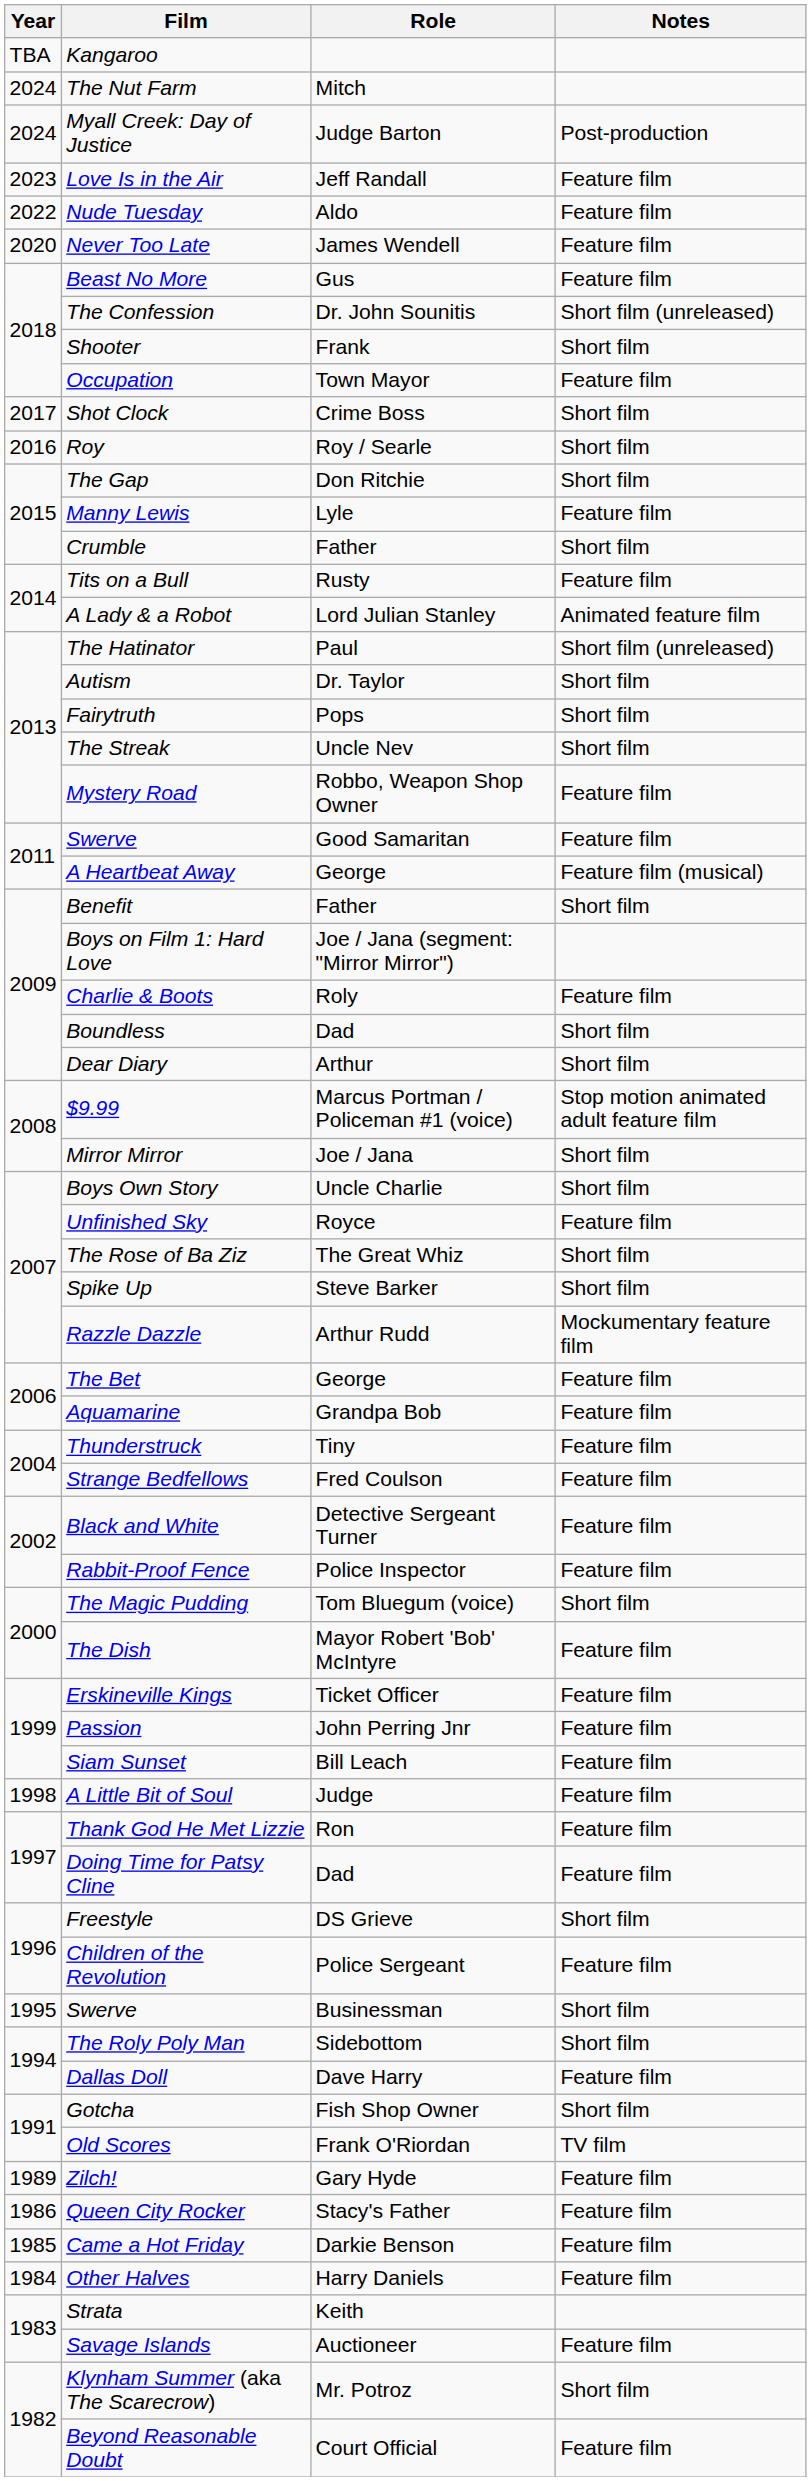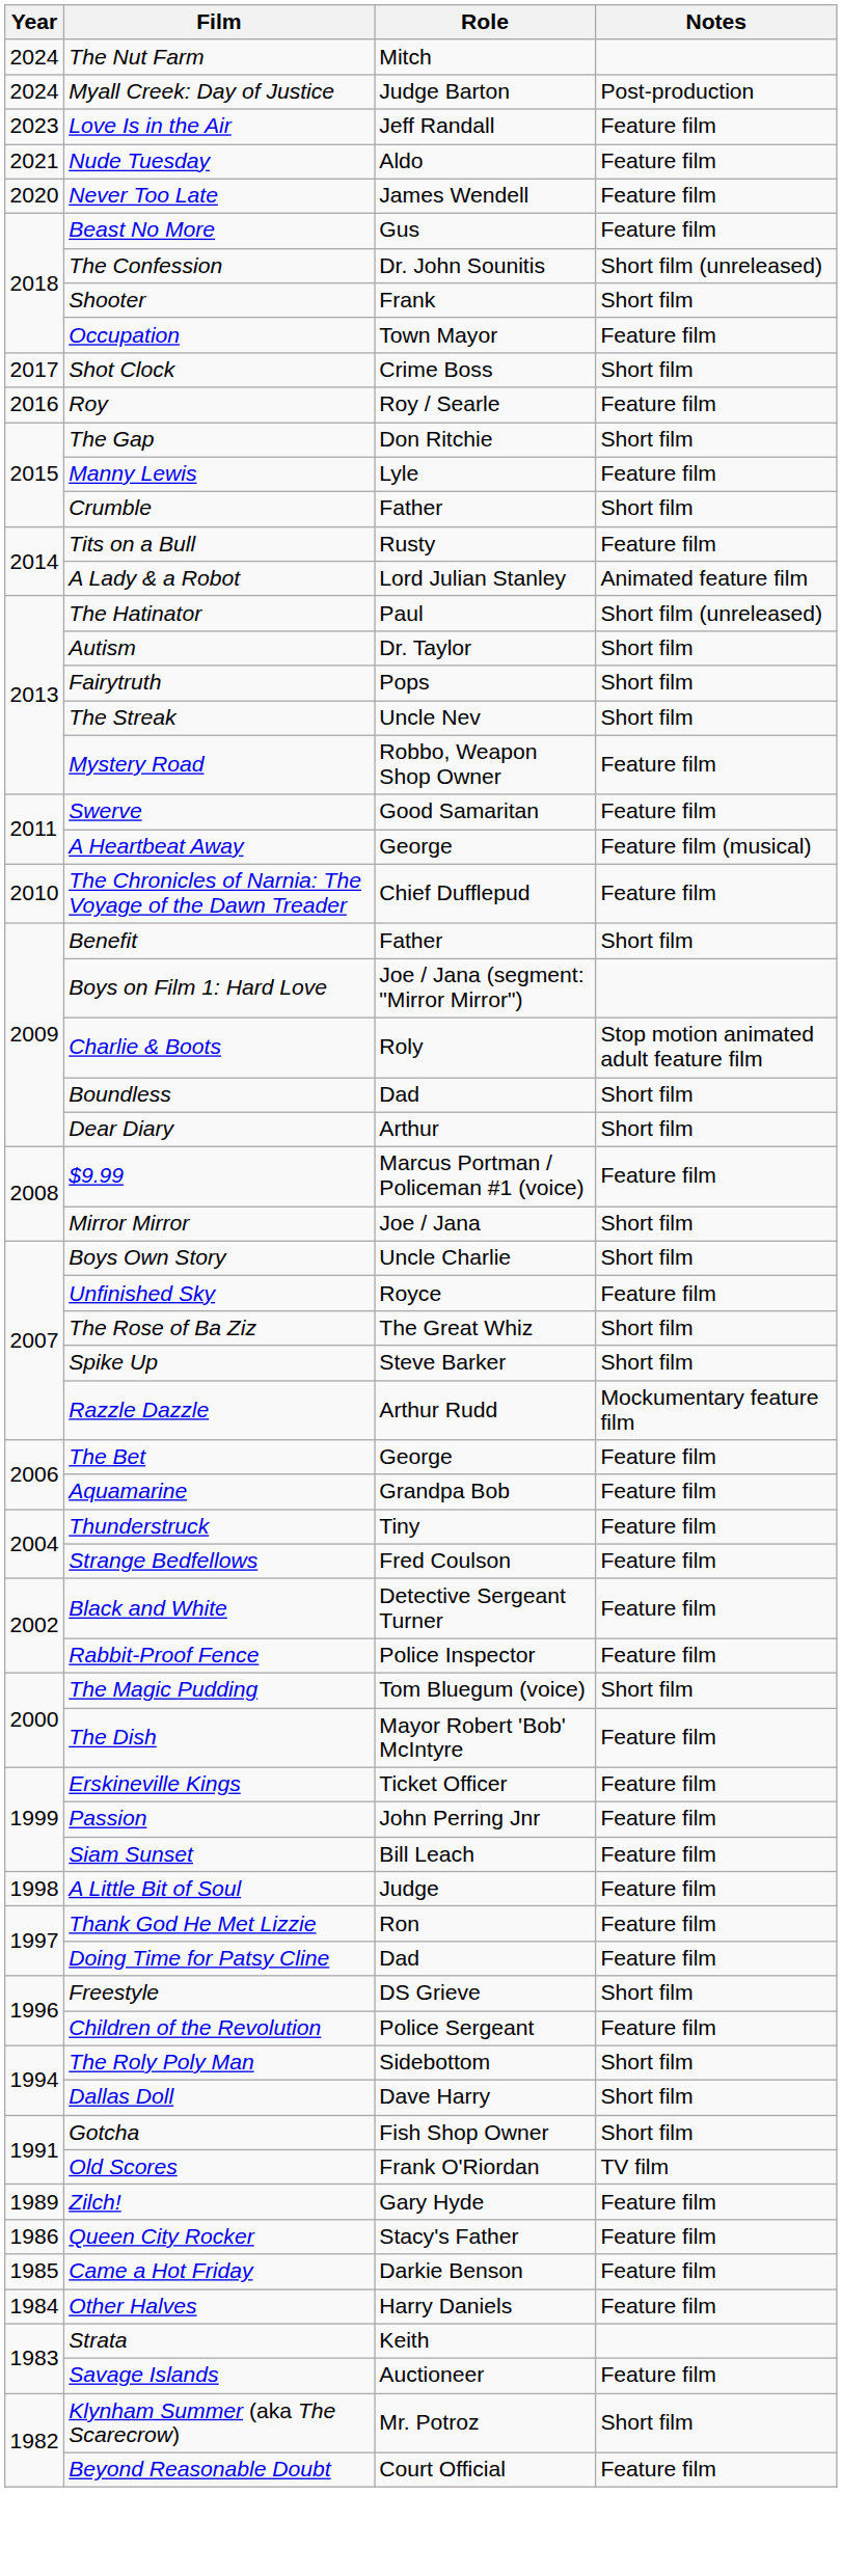- row: TBA | Kangaroo
Nude Tuesday | Year: 2022 -> 2021
Roy | Notes: Short film -> Feature film
+ row: 2010 | The Chronicles of Narnia: The Voyage of the Dawn Treader | Chief Dufflepud | Feature film
Charlie & Boots | Notes: Feature film -> Stop motion animated adult feature film
$9.99 | Notes: Stop motion animated adult feature film -> Feature film
- row: 1995 | Swerve | Businessman | Short film
Dallas Doll | Notes: Feature film -> Short film
